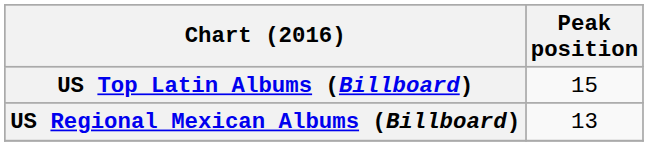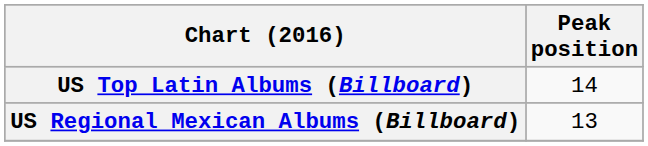US Top Latin Albums (Billboard) | Peak position: 15 -> 14
